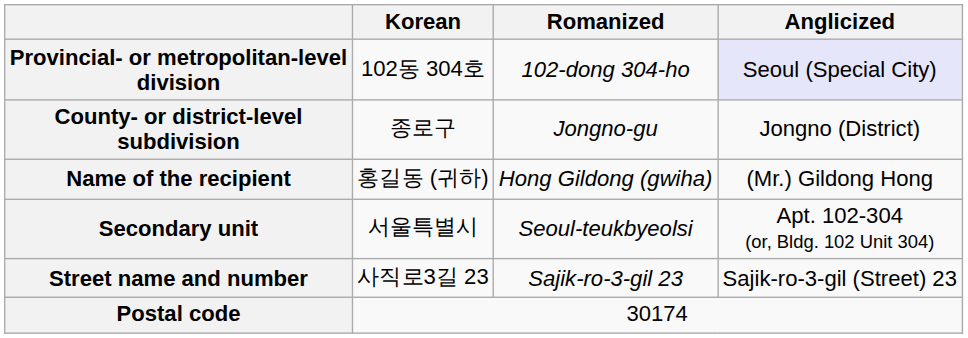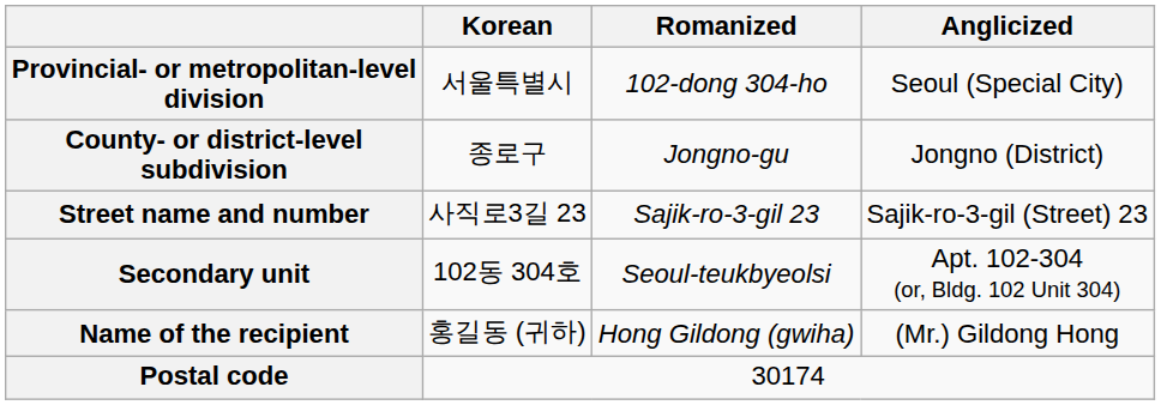Provincial- or metropolitan-level division | Korean: 102동 304호 -> 서울특별시
Provincial- or metropolitan-level division | Anglicized: lavender background -> no background
rows swapped: Street name and number <-> Name of the recipient
Secondary unit | Korean: 서울특별시 -> 102동 304호
